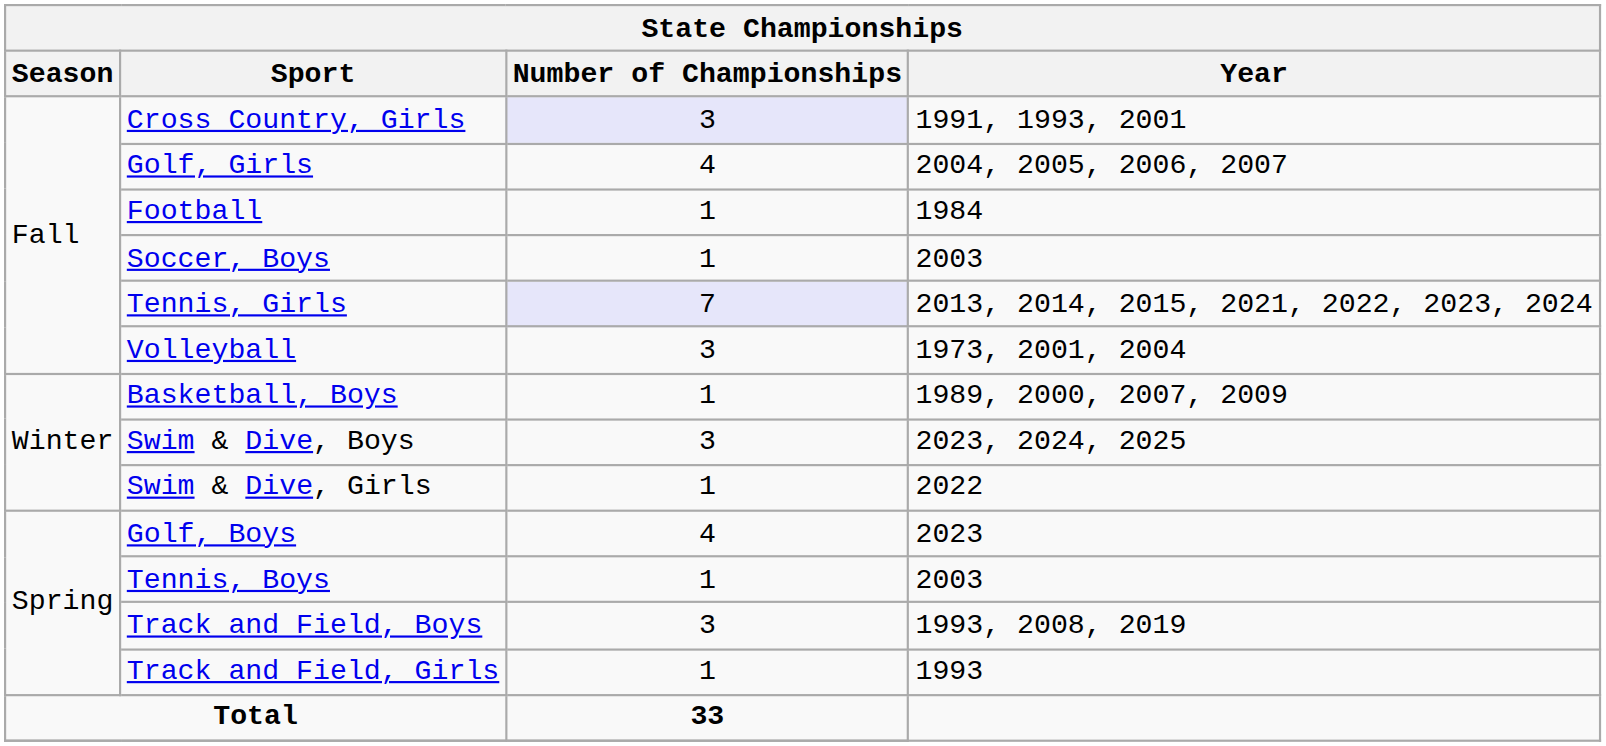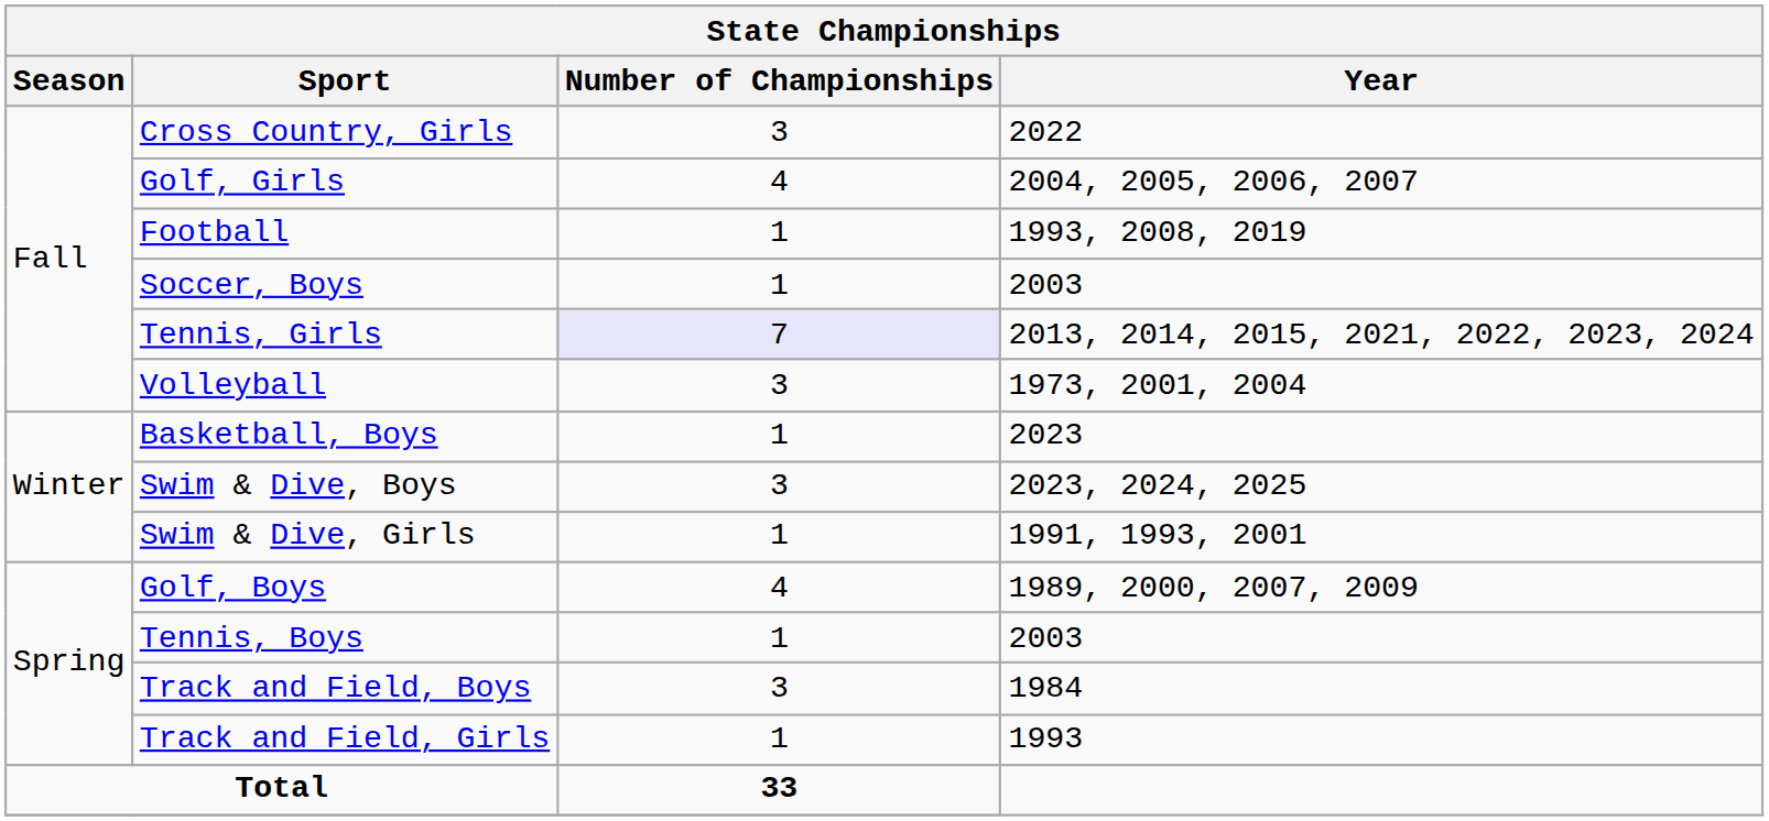Cross Country, Girls | Number of Championships: lavender background -> no background
Cross Country, Girls | Year: 1991, 1993, 2001 -> 2022
Football | Year: 1984 -> 1993, 2008, 2019
Basketball, Boys | Year: 1989, 2000, 2007, 2009 -> 2023
Swim & Dive, Girls | Year: 2022 -> 1991, 1993, 2001
Golf, Boys | Year: 2023 -> 1989, 2000, 2007, 2009
Track and Field, Boys | Year: 1993, 2008, 2019 -> 1984
